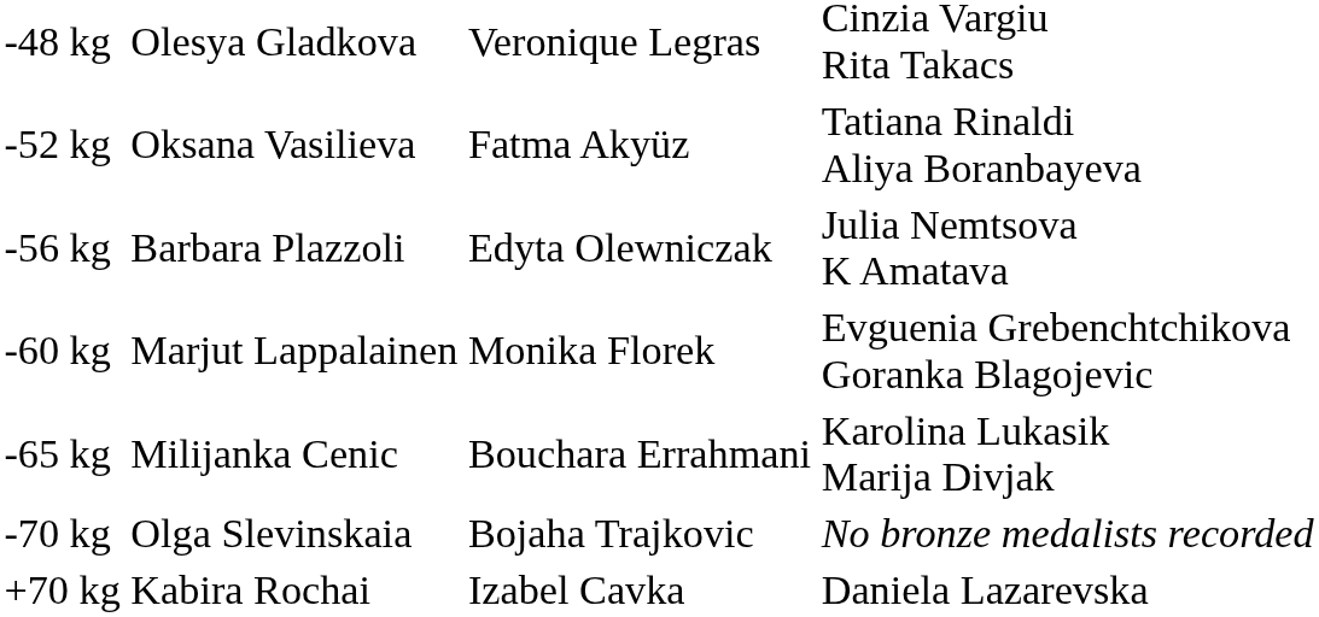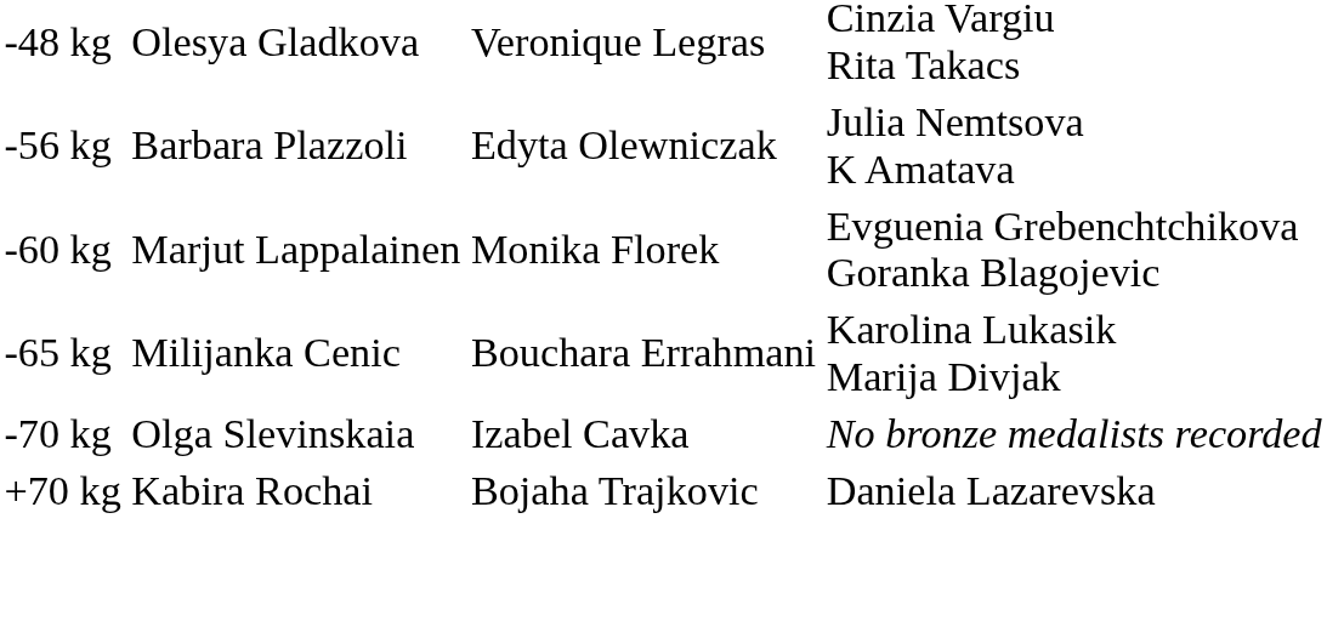- row: -52 kg | Oksana Vasilieva | Fatma Akyüz | Tatiana Rinaldi Aliya Boranbayeva
-70 kg | column 3: Bojaha Trajkovic -> Izabel Cavka
+70 kg | column 3: Izabel Cavka -> Bojaha Trajkovic
